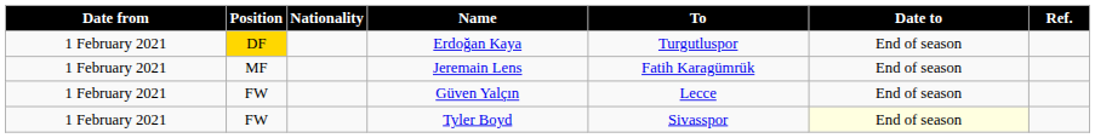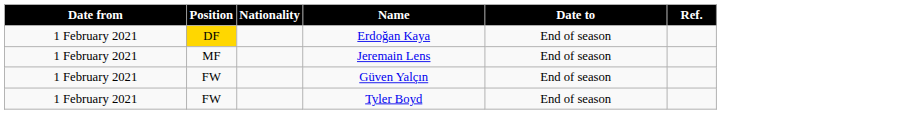- column: To | Turgutluspor | Fatih Karagümrük | Lecce | Sivasspor
Tyler Boyd | Date to: lightyellow background -> no background
